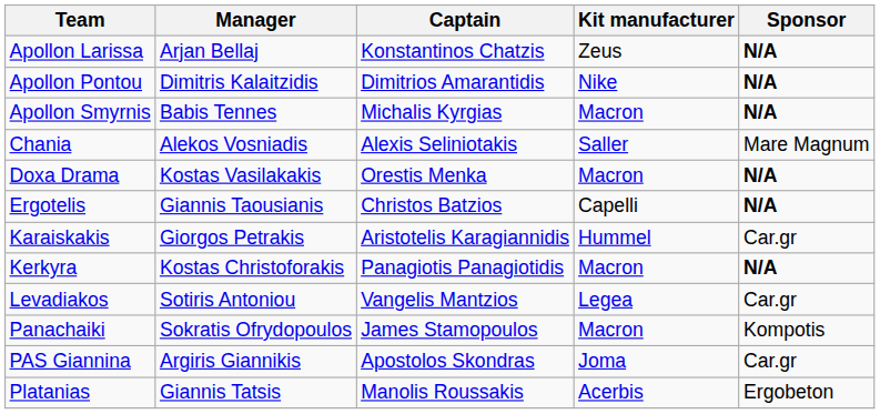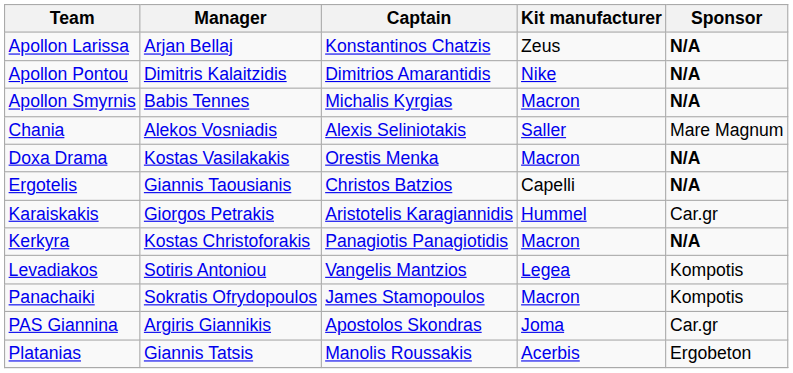Levadiakos | Sponsor: Car.gr -> Kompotis
